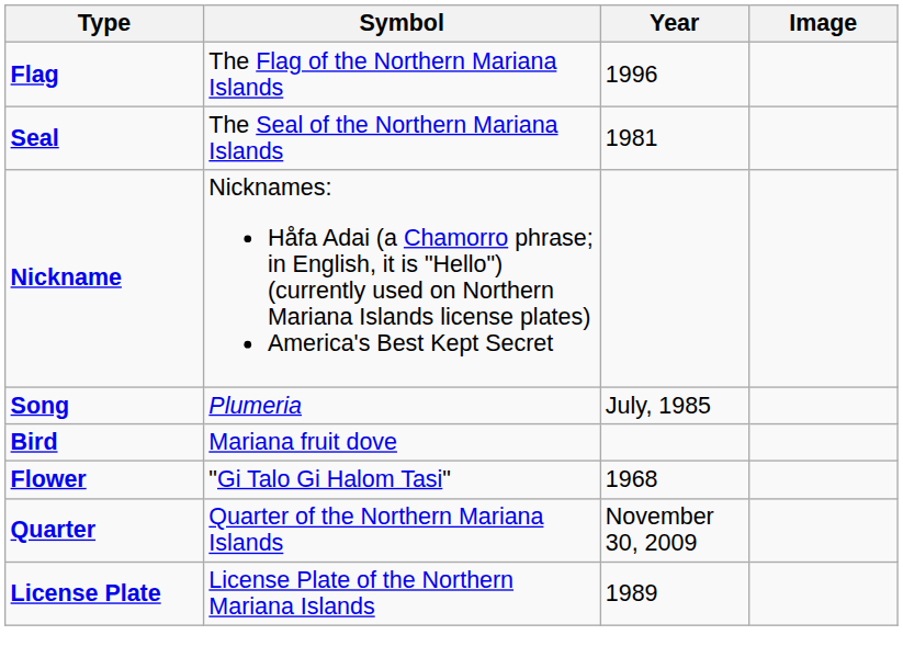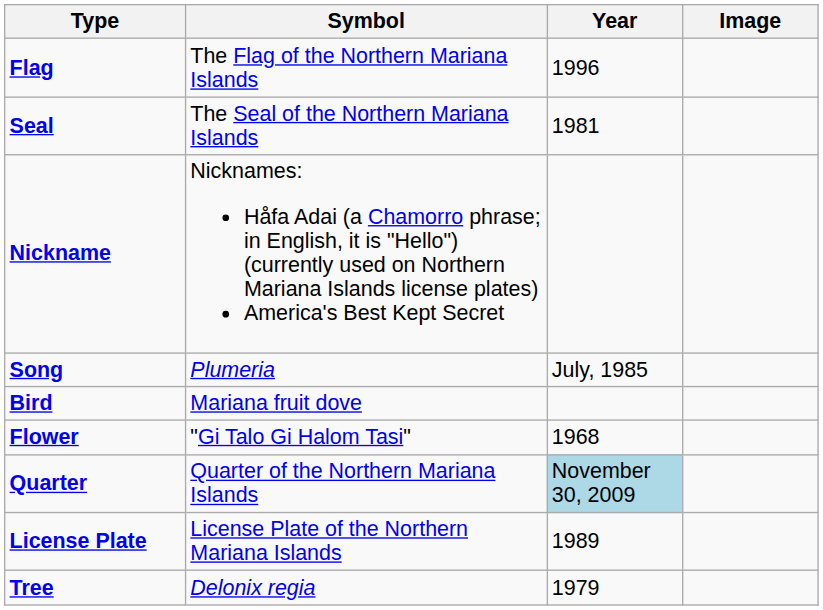Quarter | Year: no background -> lightblue background
+ row: Tree | Delonix regia | 1979
